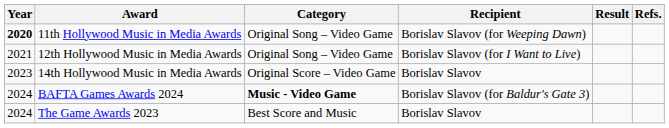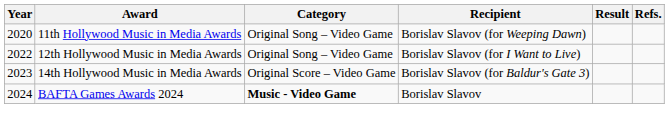11th Hollywood Music in Media Awards | Year: bold -> normal
12th Hollywood Music in Media Awards | Year: 2021 -> 2022
14th Hollywood Music in Media Awards | Recipient: Borislav Slavov -> Borislav Slavov (for Baldur's Gate 3)
BAFTA Games Awards 2024 | Recipient: Borislav Slavov (for Baldur's Gate 3) -> Borislav Slavov
- row: 2024 | The Game Awards 2023 | Best Score and Music | Borislav Slavov
